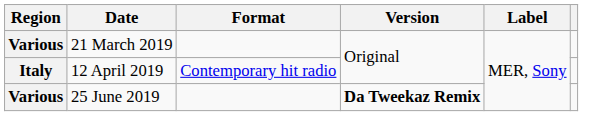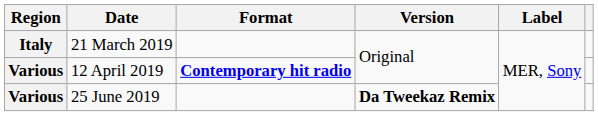21 March 2019 | Region: Various -> Italy
12 April 2019 | Region: Italy -> Various
12 April 2019 | Format: normal -> bold
